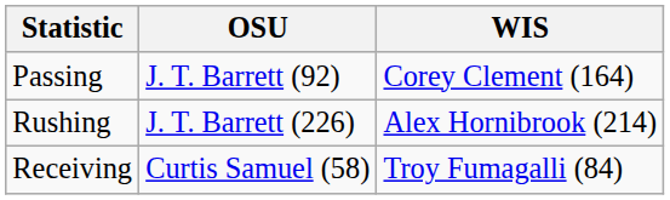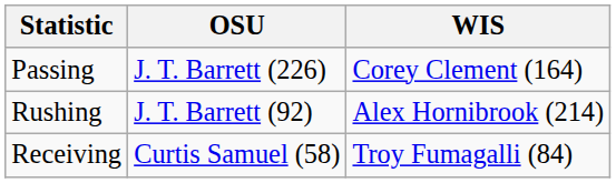Passing | OSU: J. T. Barrett (92) -> J. T. Barrett (226)
Rushing | OSU: J. T. Barrett (226) -> J. T. Barrett (92)
